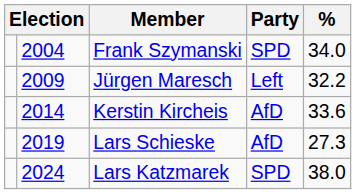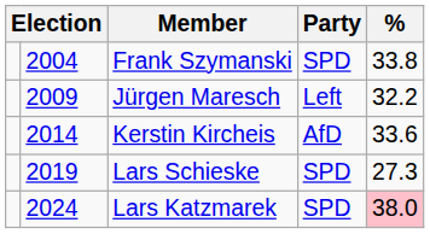Frank Szymanski | %: 34.0 -> 33.8
Lars Schieske | Party: AfD -> SPD
Lars Katzmarek | %: no background -> pink background
